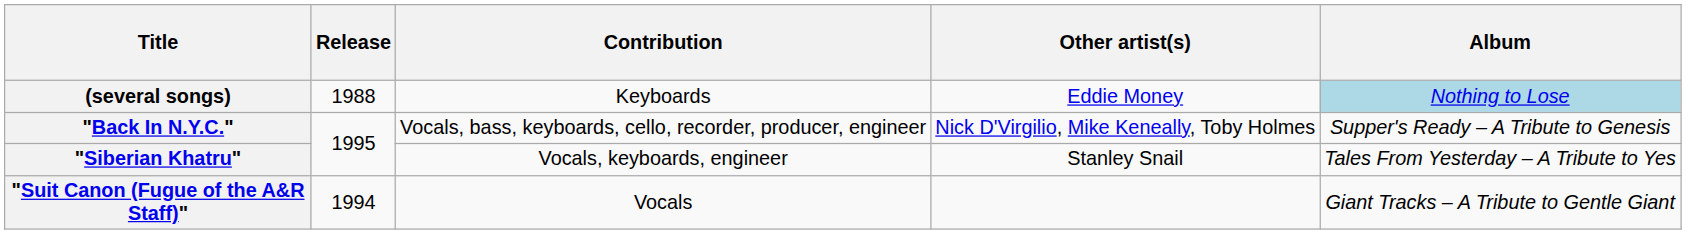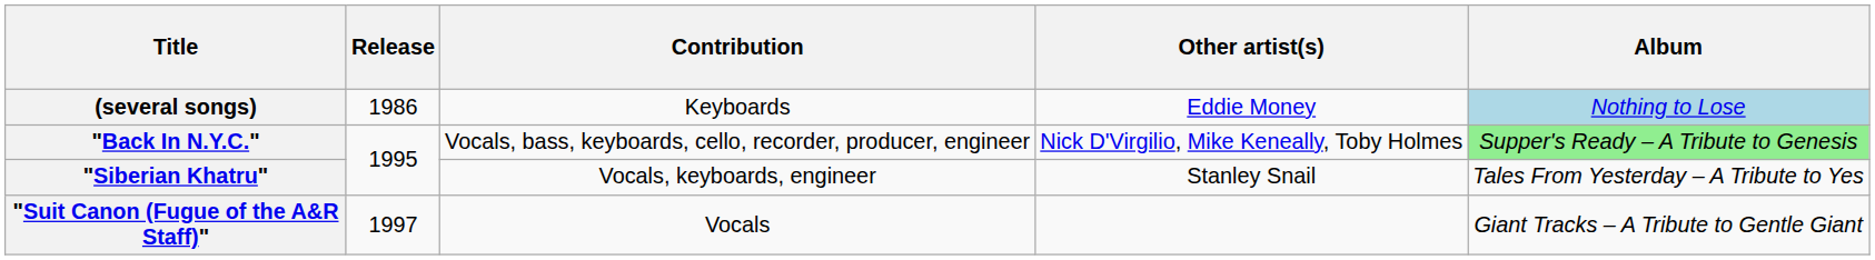(several songs) | Release: 1988 -> 1986
"Back In N.Y.C." | Album: no background -> lightgreen background
"Suit Canon (Fugue of the A&R Staff)" | Release: 1994 -> 1997
